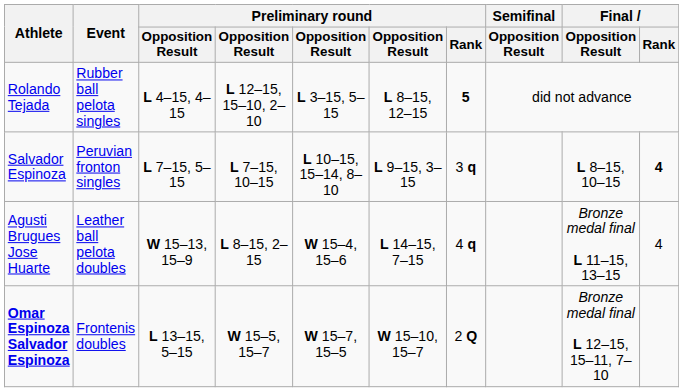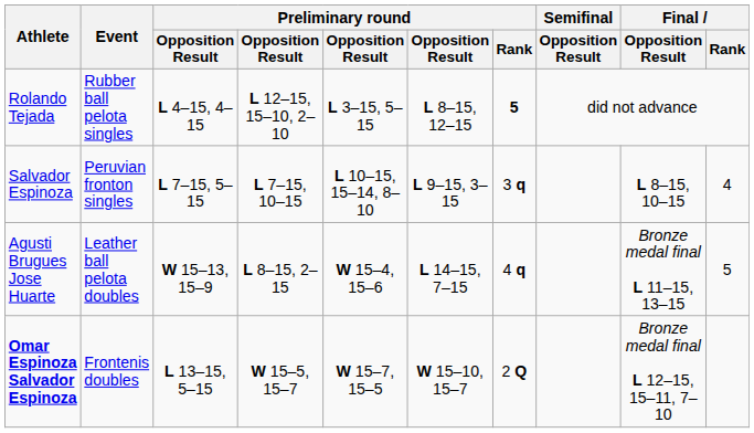Salvador Espinoza | Final / Rank: bold -> normal
Agusti Brugues Jose Huarte | Final / Rank: 4 -> 5
